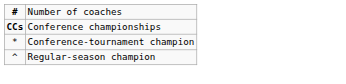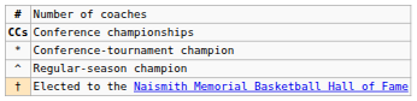+ row: † | Elected to the Naismith Memorial Basketball Hall of Fame
